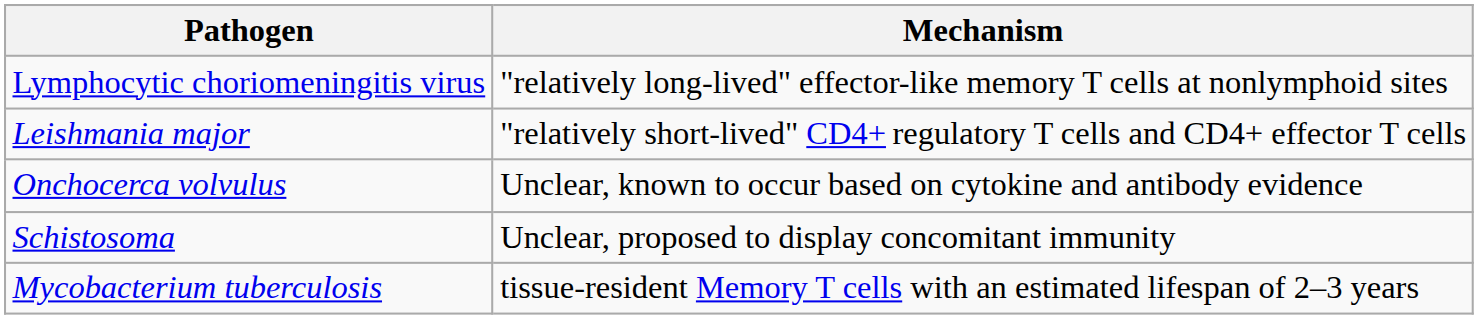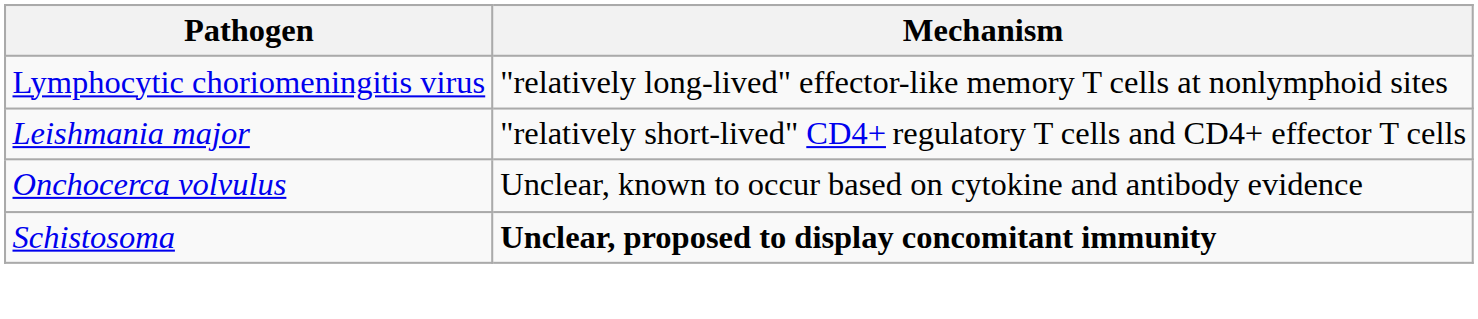Schistosoma | Mechanism: normal -> bold
- row: Mycobacterium tuberculosis | tissue-resident Memory T cells with an estimated lifespan of 2–3 years
